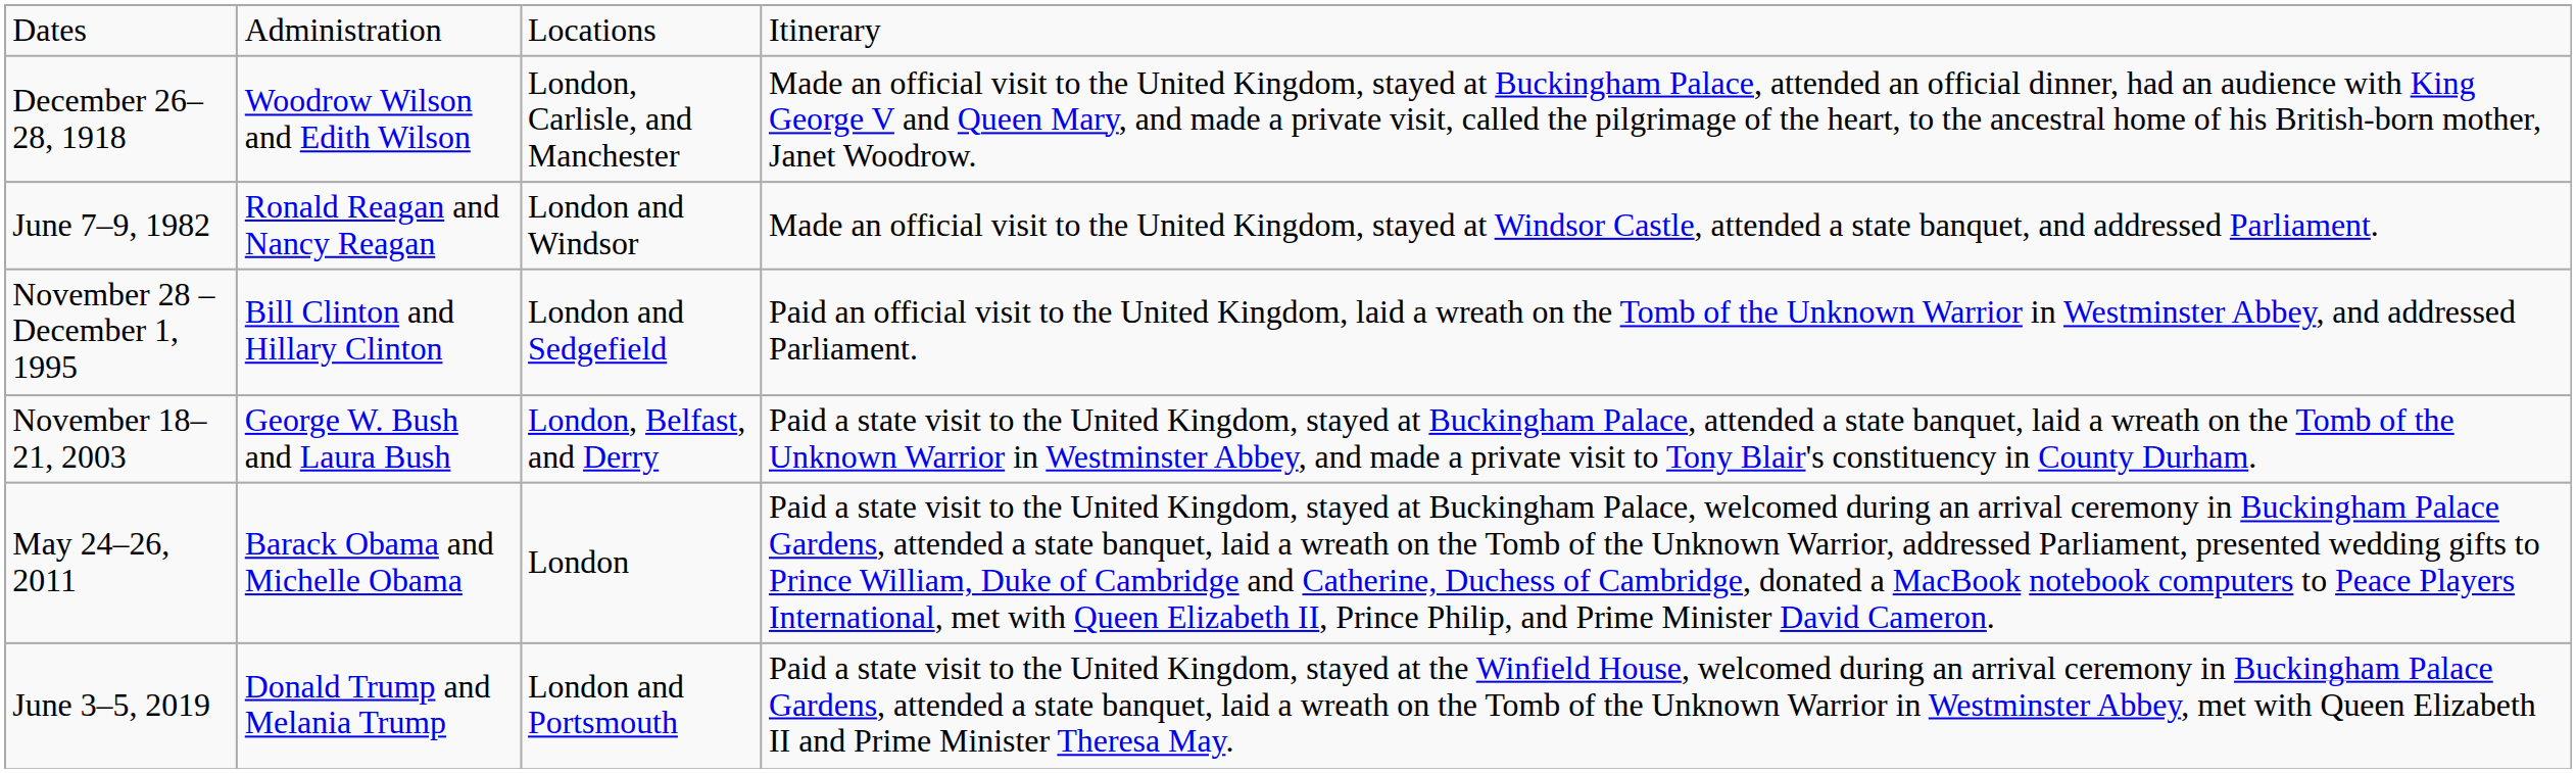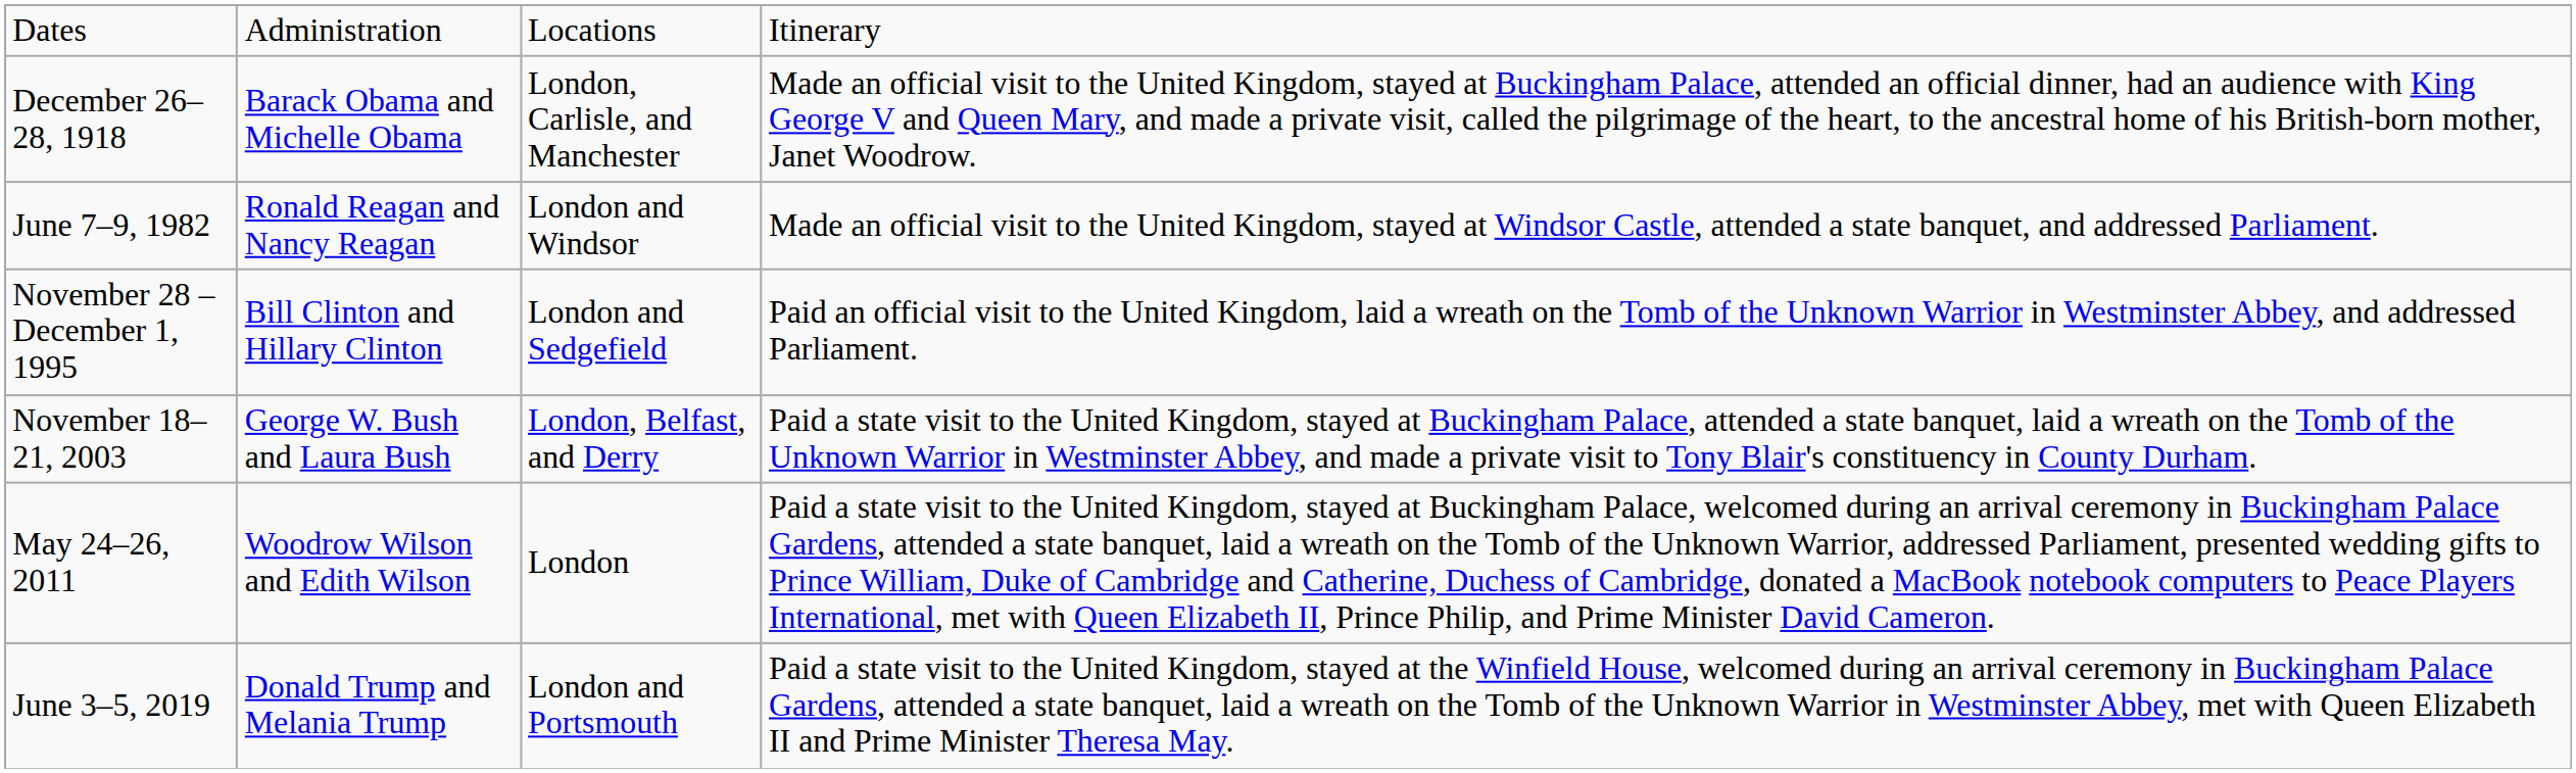December 26–28, 1918 | column 2: Woodrow Wilson and Edith Wilson -> Barack Obama and Michelle Obama
May 24–26, 2011 | column 2: Barack Obama and Michelle Obama -> Woodrow Wilson and Edith Wilson
